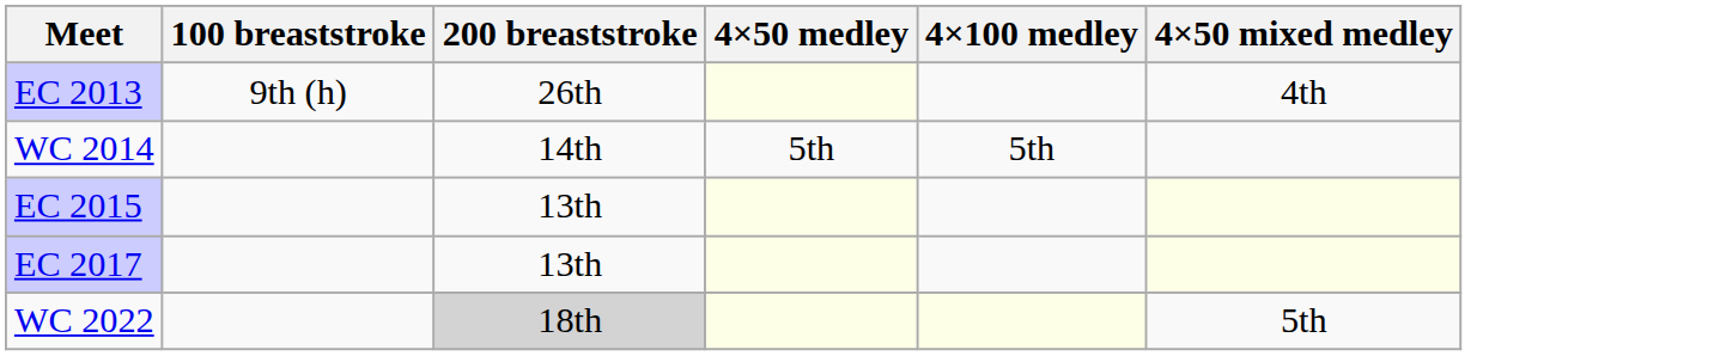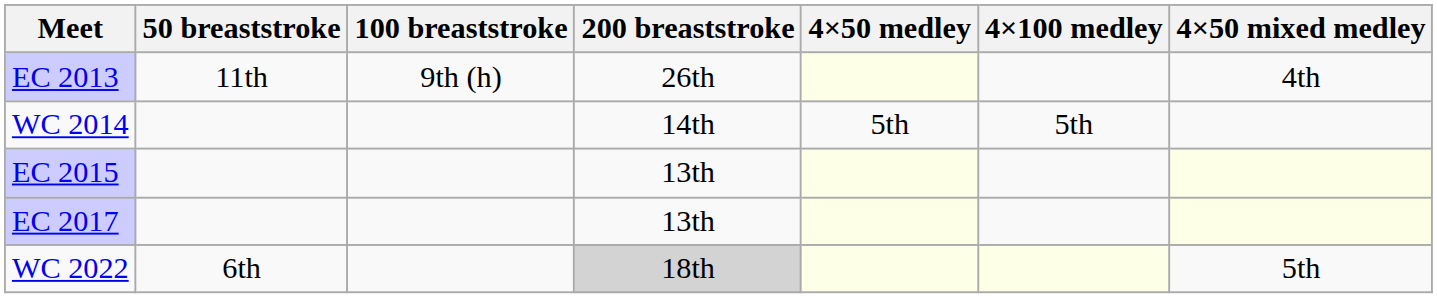+ column: 50 breaststroke | 11th | 6th
